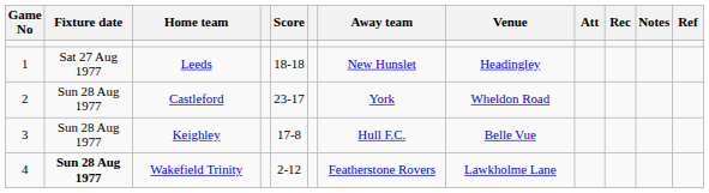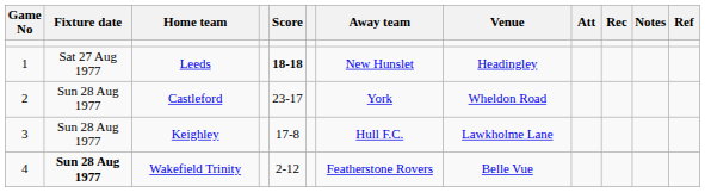Leeds | Score: normal -> bold
Keighley | Venue: Belle Vue -> Lawkholme Lane
Wakefield Trinity | Venue: Lawkholme Lane -> Belle Vue
